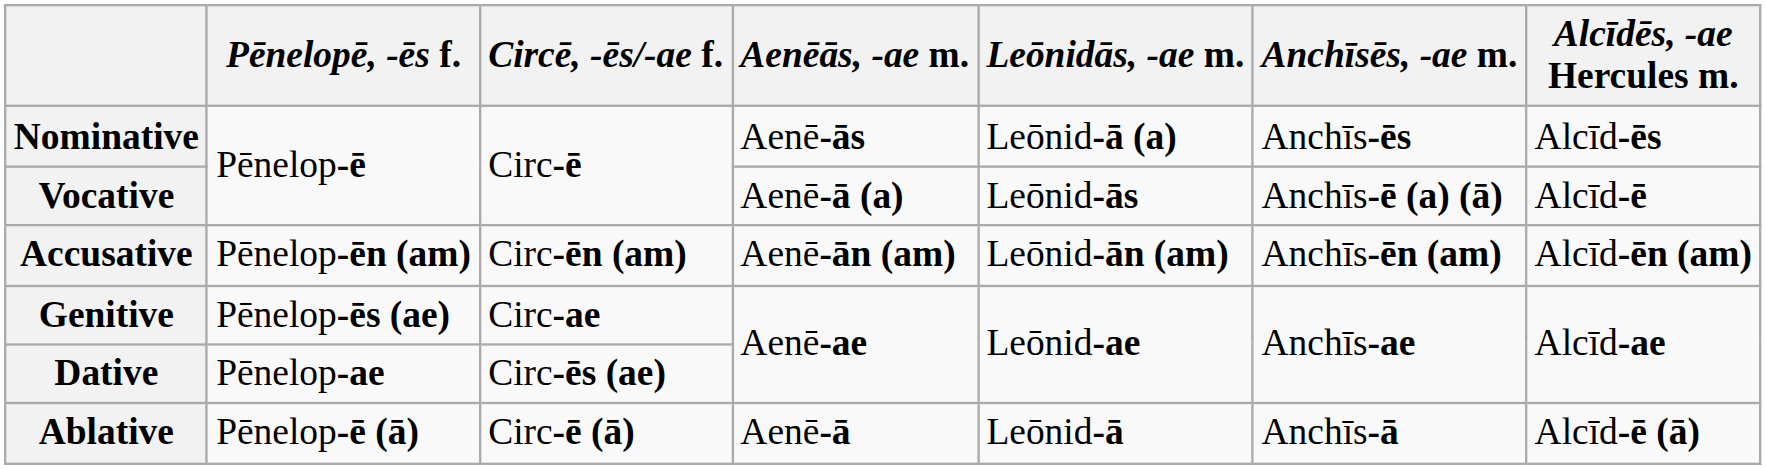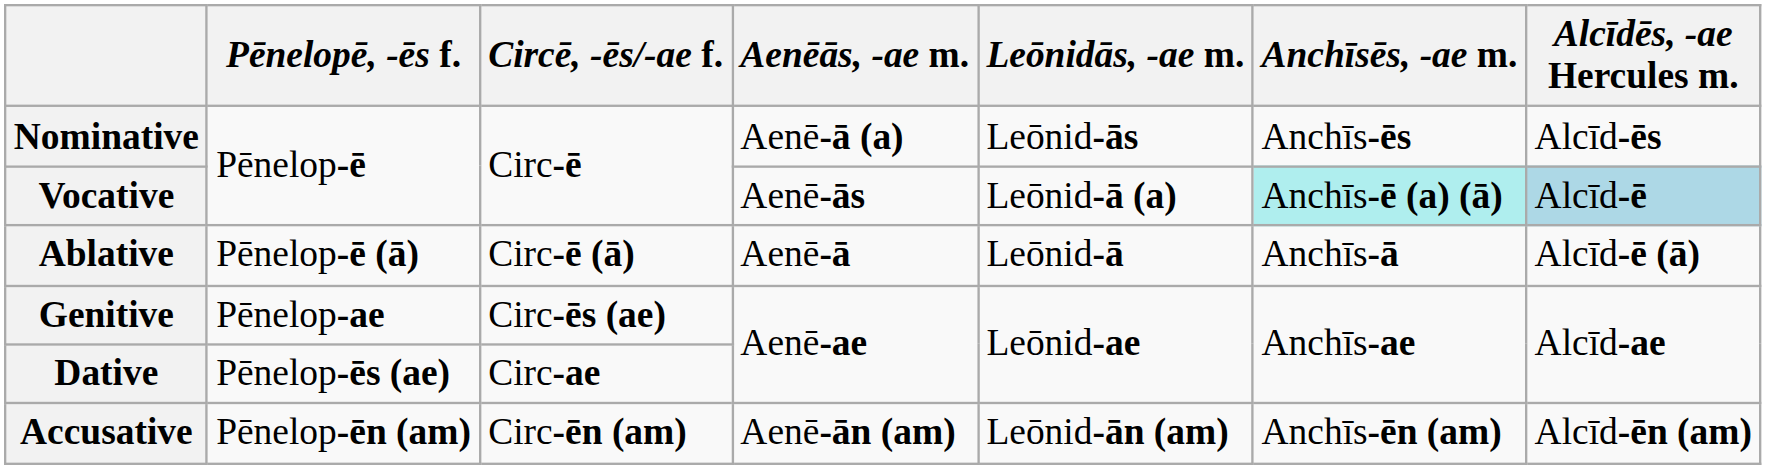Nominative | Aenēās, -ae m.: Aenē-ās -> Aenē-ā (a)
Nominative | Leōnidās, -ae m.: Leōnid-ā (a) -> Leōnid-ās
Vocative | Aenēās, -ae m.: Aenē-ā (a) -> Aenē-ās
Vocative | Leōnidās, -ae m.: Leōnid-ās -> Leōnid-ā (a)
Vocative | Anchīsēs, -ae m.: no background -> paleturquoise background
Vocative | Alcīdēs, -ae Hercules m.: no background -> lightblue background
rows swapped: Accusative <-> Ablative
Genitive | Pēnelopē, -ēs f.: Pēnelop-ēs (ae) -> Pēnelop-ae
Genitive | Circē, -ēs/-ae f.: Circ-ae -> Circ-ēs (ae)
Dative | Pēnelopē, -ēs f.: Pēnelop-ae -> Pēnelop-ēs (ae)
Dative | Circē, -ēs/-ae f.: Circ-ēs (ae) -> Circ-ae
